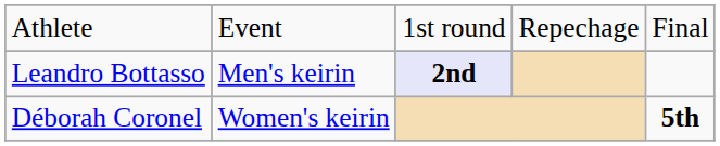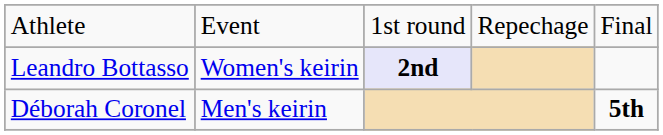Leandro Bottasso | column 2: Men's keirin -> Women's keirin
Déborah Coronel | column 2: Women's keirin -> Men's keirin
